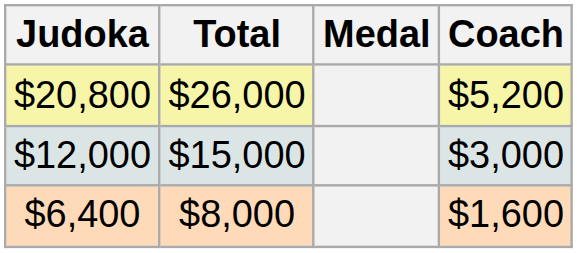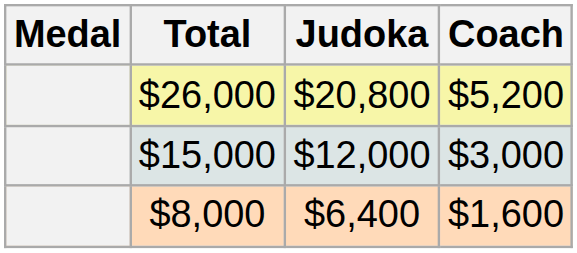columns swapped: Medal <-> Judoka
